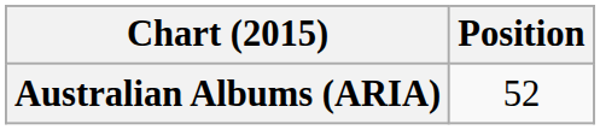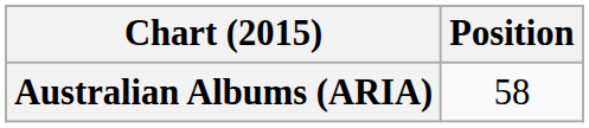Australian Albums (ARIA) | Position: 52 -> 58
